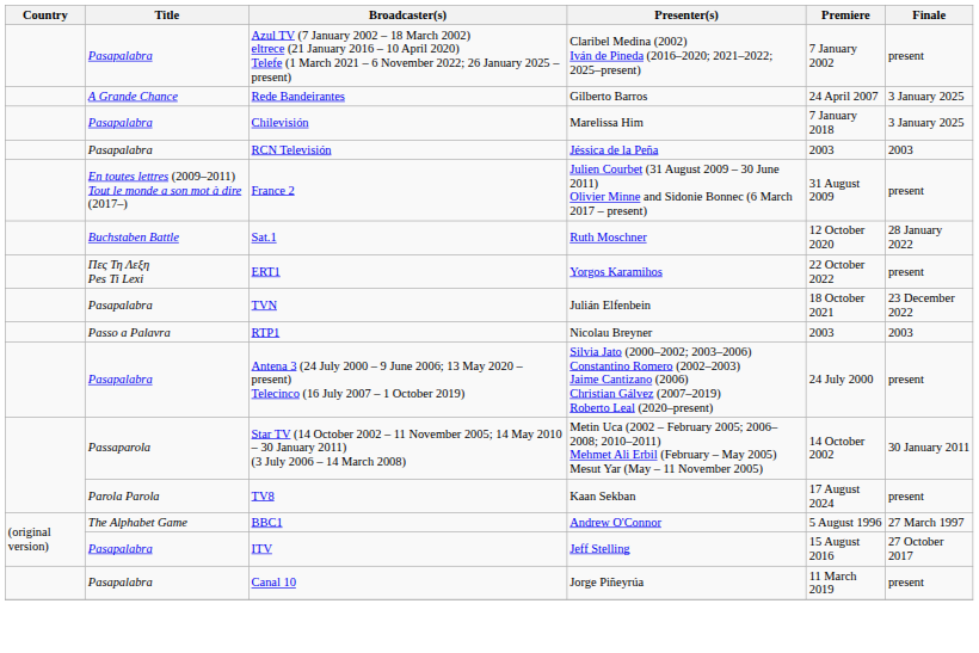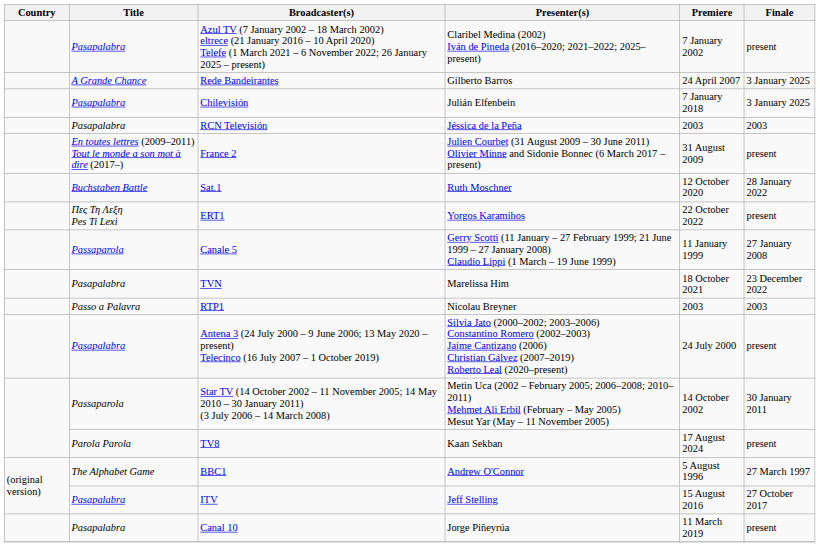Chilevisión | Presenter(s): Marelissa Him -> Julián Elfenbein
+ row: Passaparola | Canale 5 | Gerry Scotti (11 January – 27 February 1999; 21 June 1999 – 27 January 2008) Claudio Lippi (1 March – 19 June 1999) | 11 January 1999 | 27 January 2008
TVN | Presenter(s): Julián Elfenbein -> Marelissa Him
